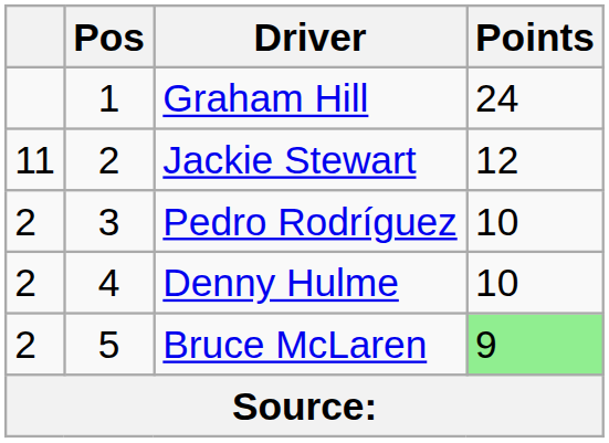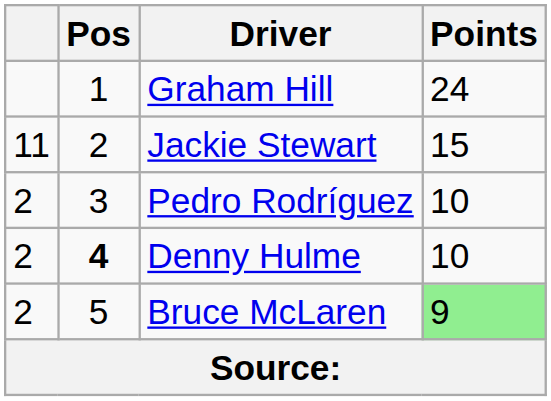Jackie Stewart | Points: 12 -> 15
Denny Hulme | Pos: normal -> bold
